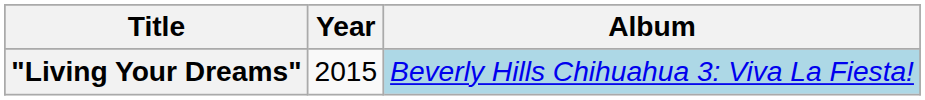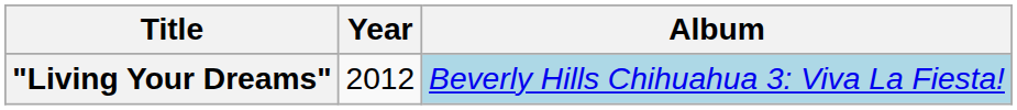"Living Your Dreams" | Year: 2015 -> 2012
